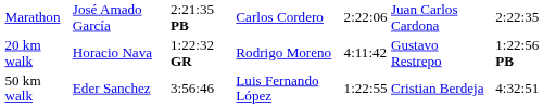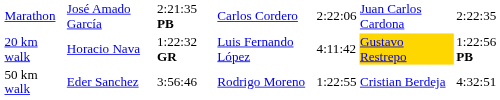20 km walk | column 4: Rodrigo Moreno -> Luis Fernando López
20 km walk | column 6: no background -> gold background
50 km walk | column 4: Luis Fernando López -> Rodrigo Moreno
